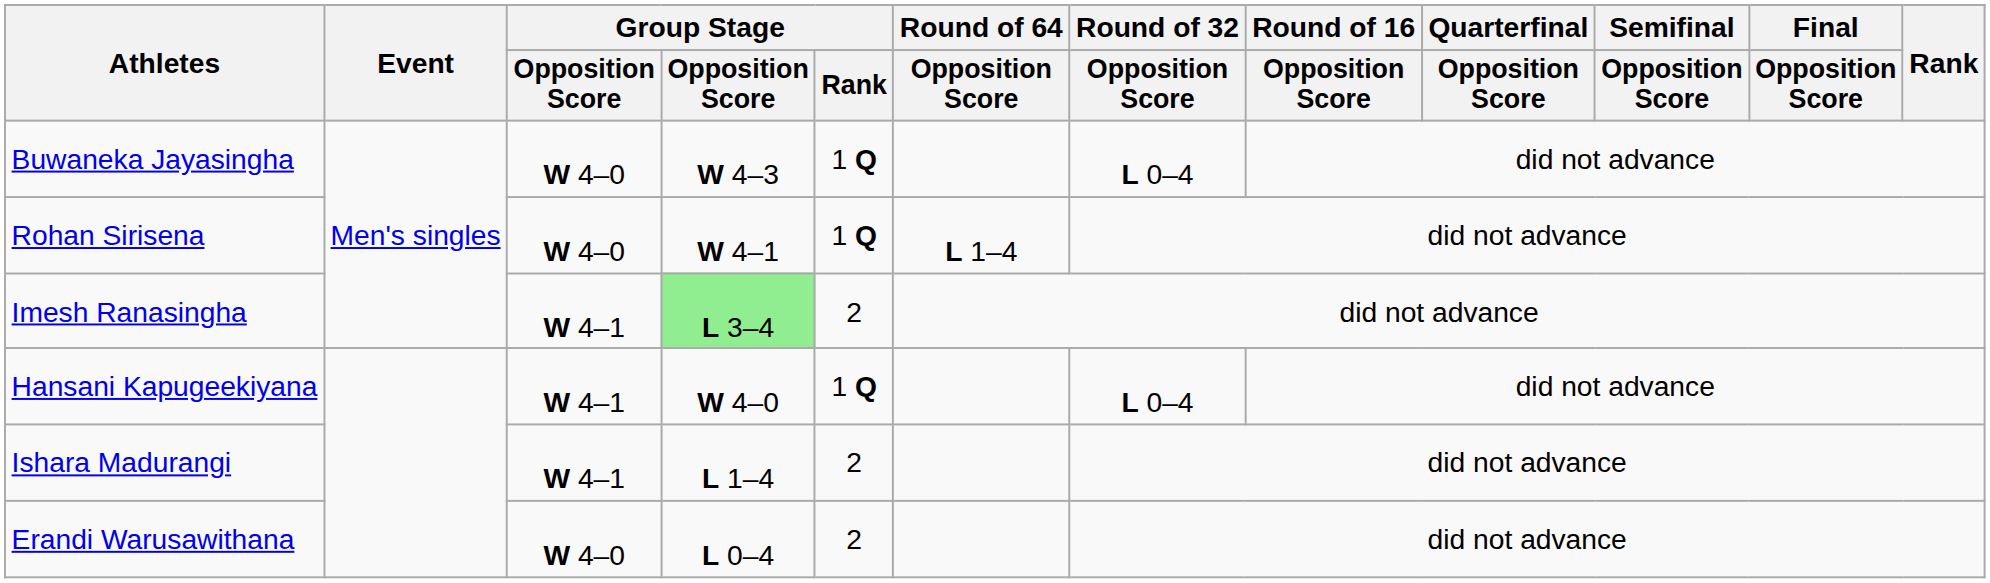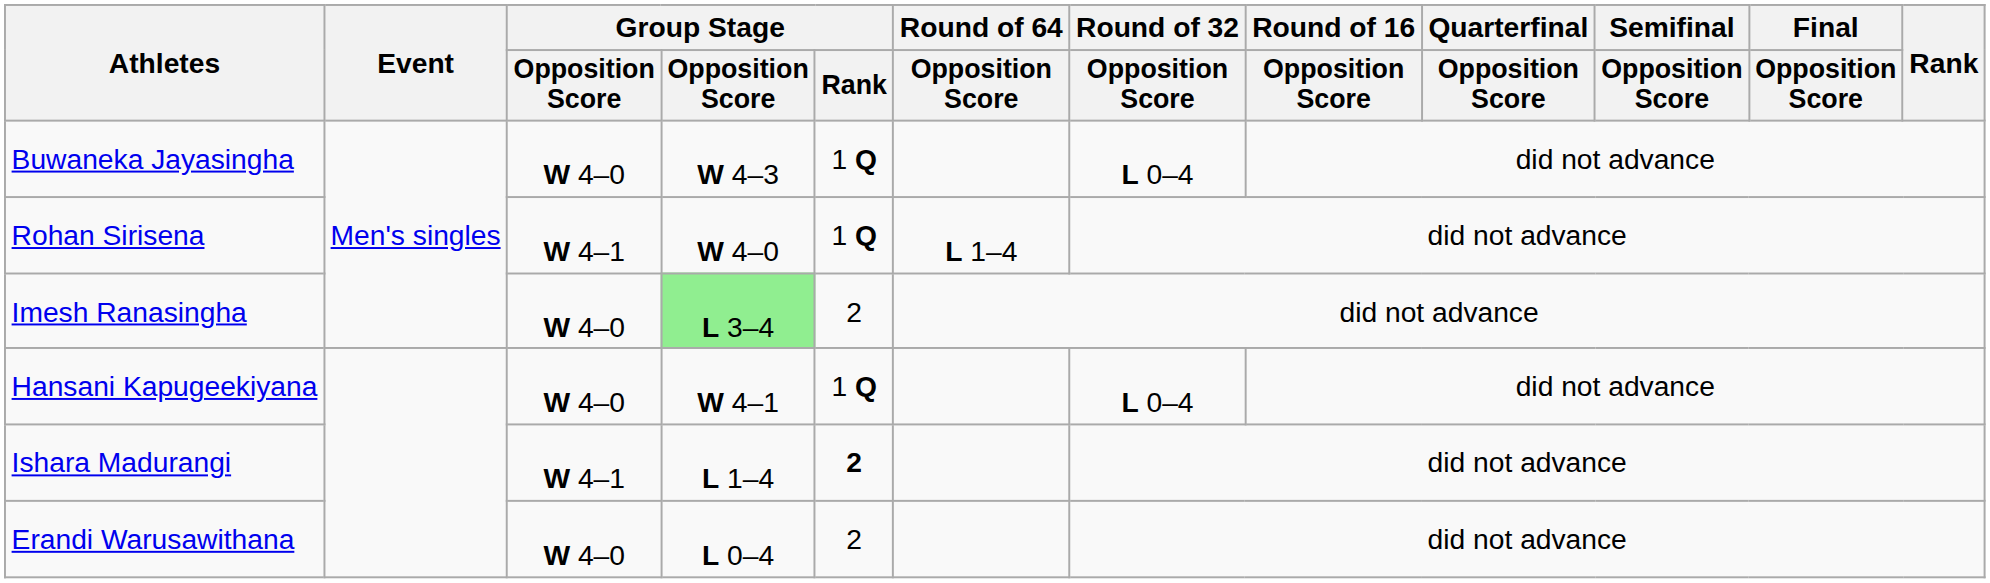Rohan Sirisena | column 3: W 4–0 -> W 4–1
Rohan Sirisena | column 4: W 4–1 -> W 4–0
Imesh Ranasingha | column 3: W 4–1 -> W 4–0
Hansani Kapugeekiyana | column 3: W 4–1 -> W 4–0
Hansani Kapugeekiyana | column 4: W 4–0 -> W 4–1
Ishara Madurangi | Group Stage / Rank: normal -> bold
